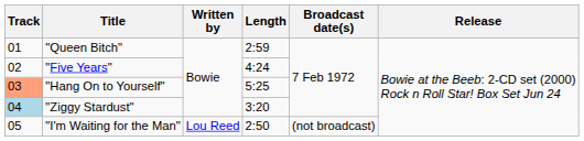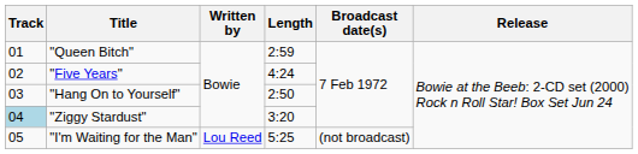"Hang On to Yourself" | Track: lightsalmon background -> no background
"Hang On to Yourself" | Length: 5:25 -> 2:50
"I'm Waiting for the Man" | Length: 2:50 -> 5:25
